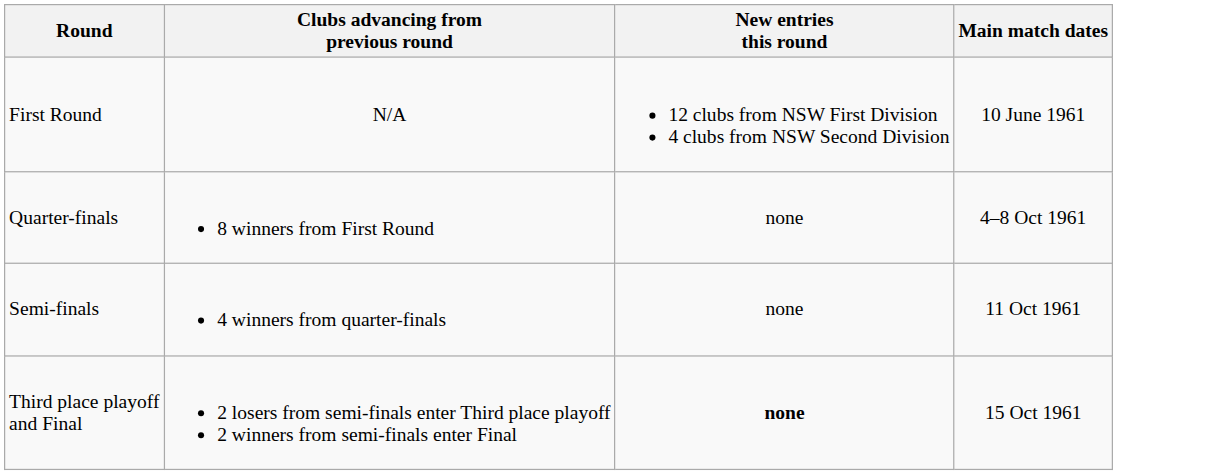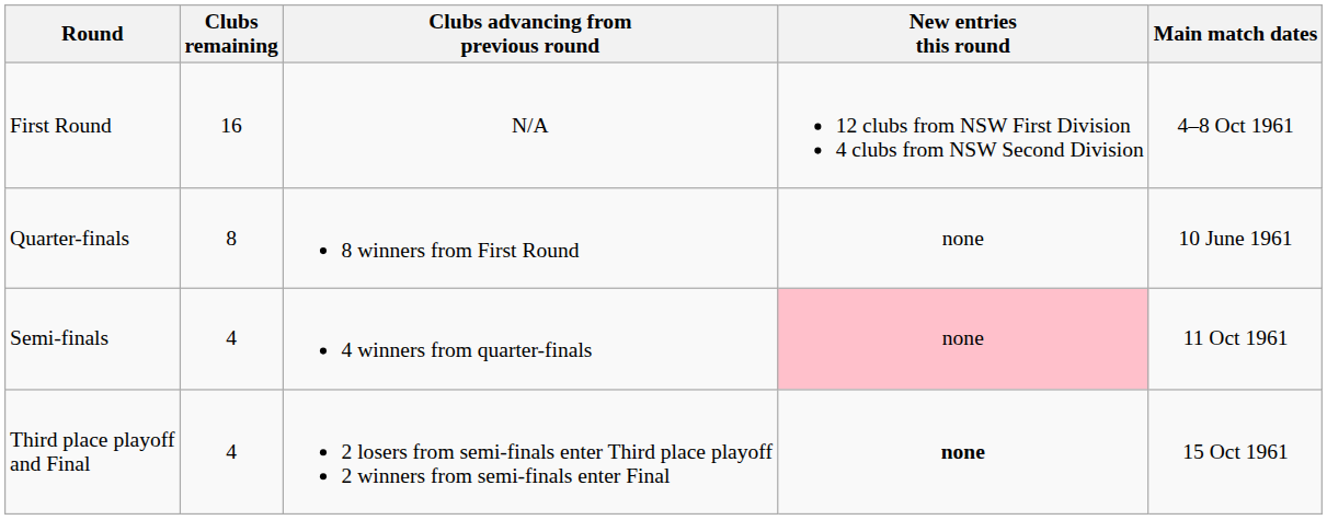+ column: Clubs remaining | 16 | 8 | 4 | 4
First Round | Main match dates: 10 June 1961 -> 4–8 Oct 1961
Quarter-finals | Main match dates: 4–8 Oct 1961 -> 10 June 1961
Semi-finals | New entries this round: no background -> pink background
